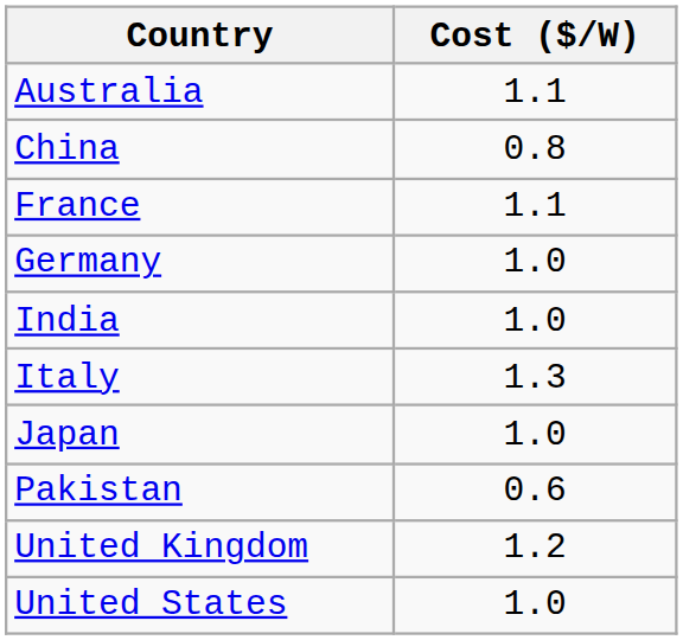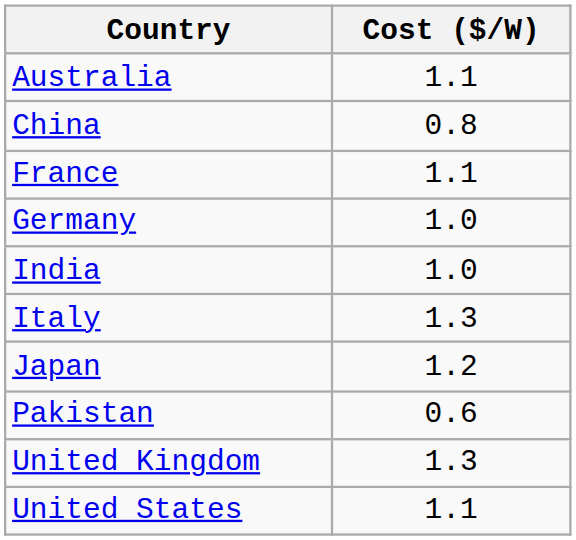Japan | Cost ($/W): 1.0 -> 1.2
United Kingdom | Cost ($/W): 1.2 -> 1.3
United States | Cost ($/W): 1.0 -> 1.1
